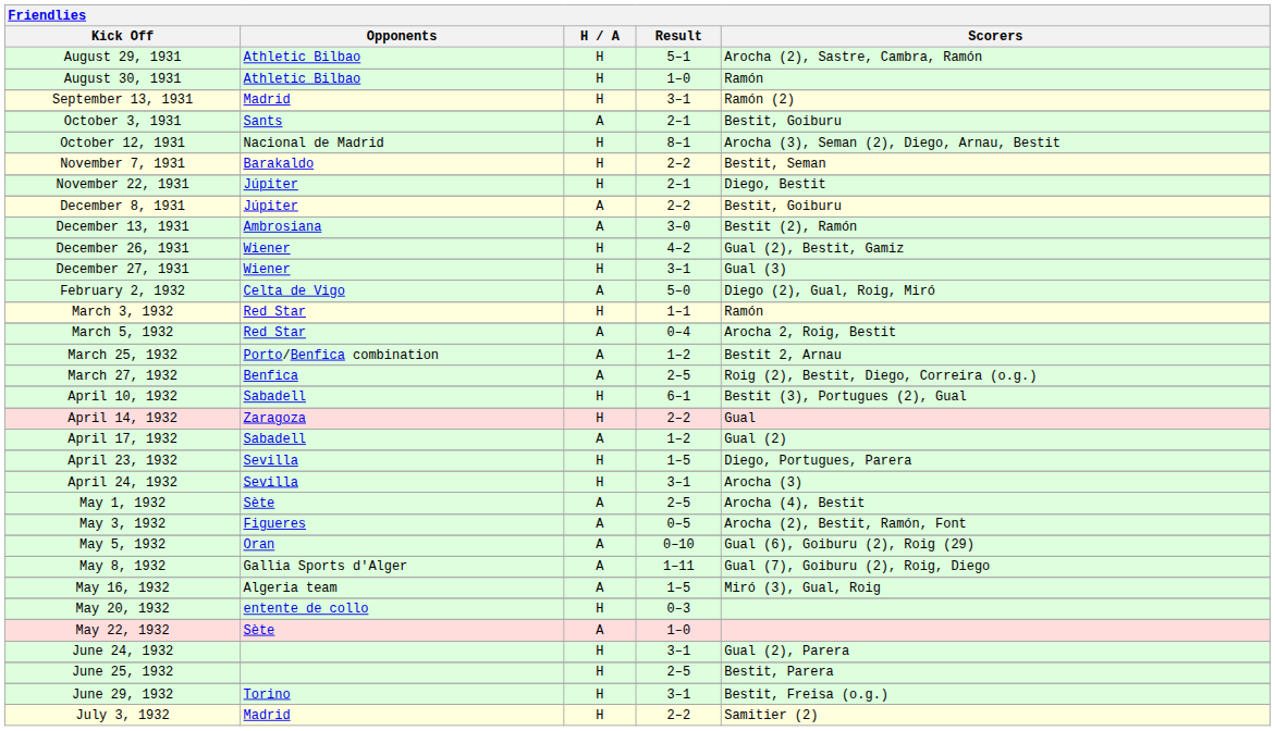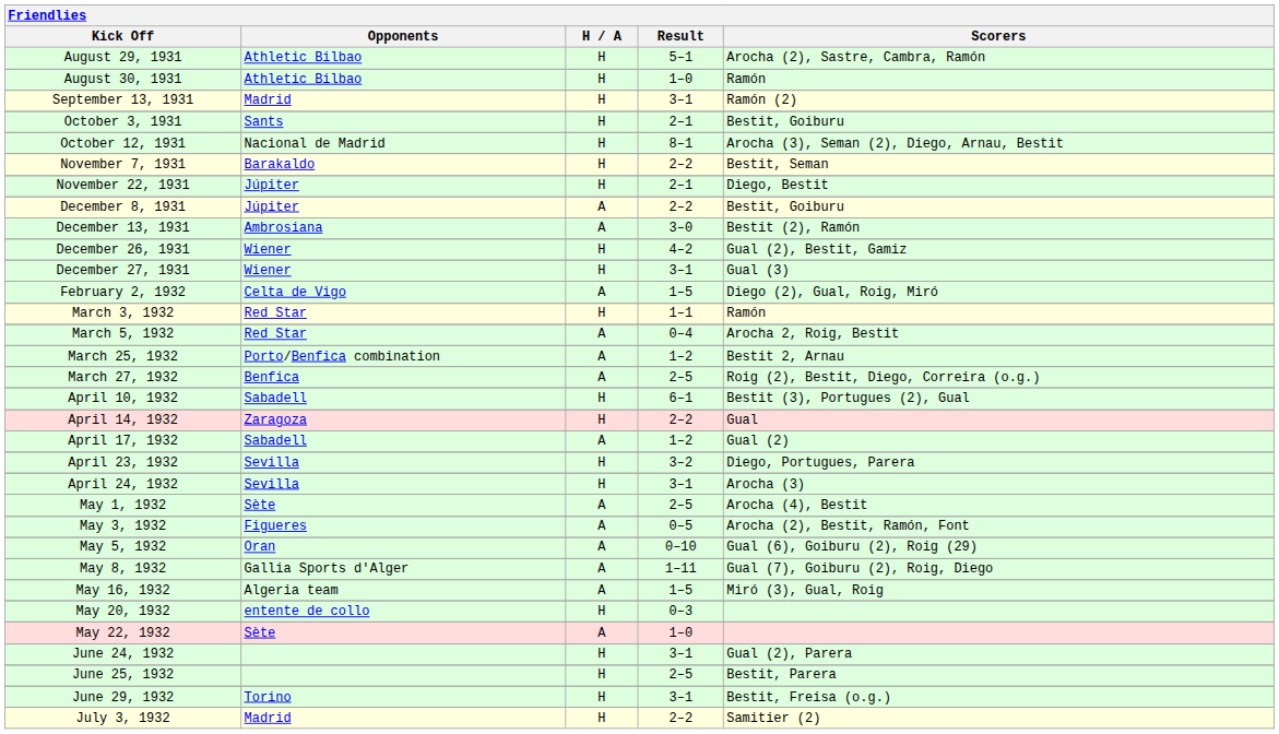October 3, 1931 | H / A: A -> H
February 2, 1932 | Result: 5–0 -> 1–5
April 23, 1932 | Result: 1–5 -> 3–2
